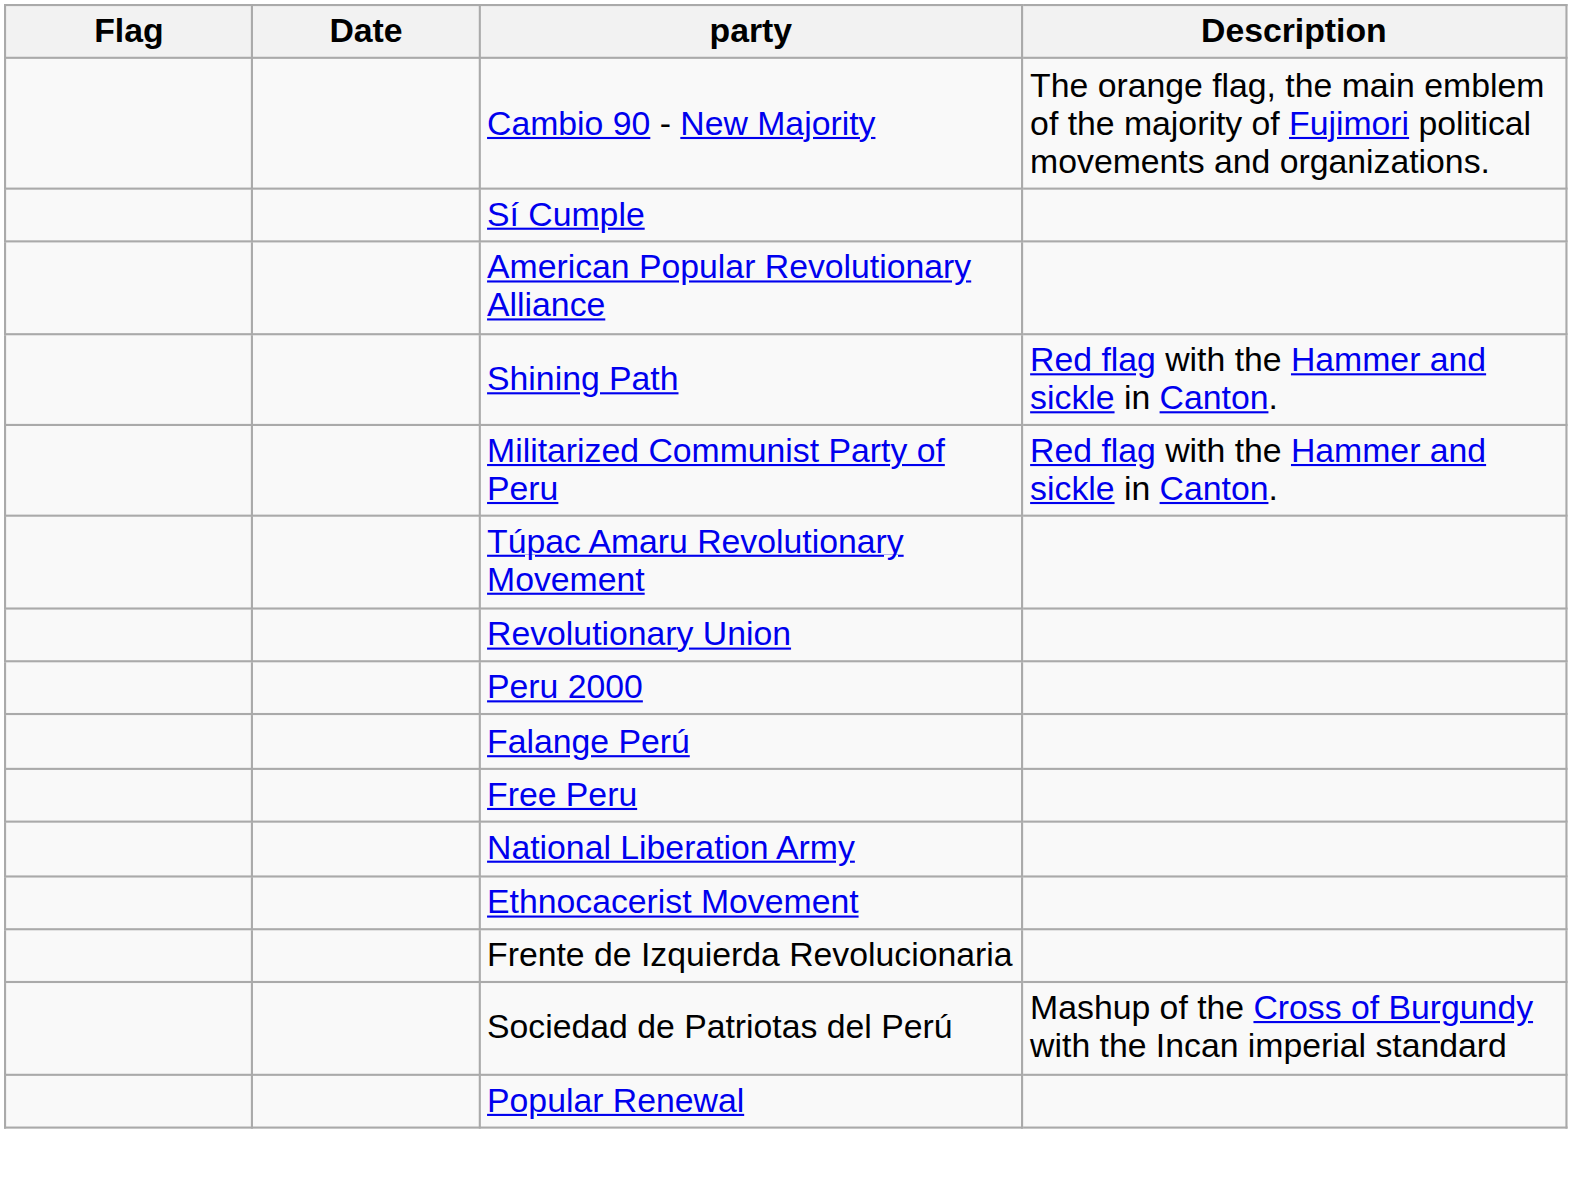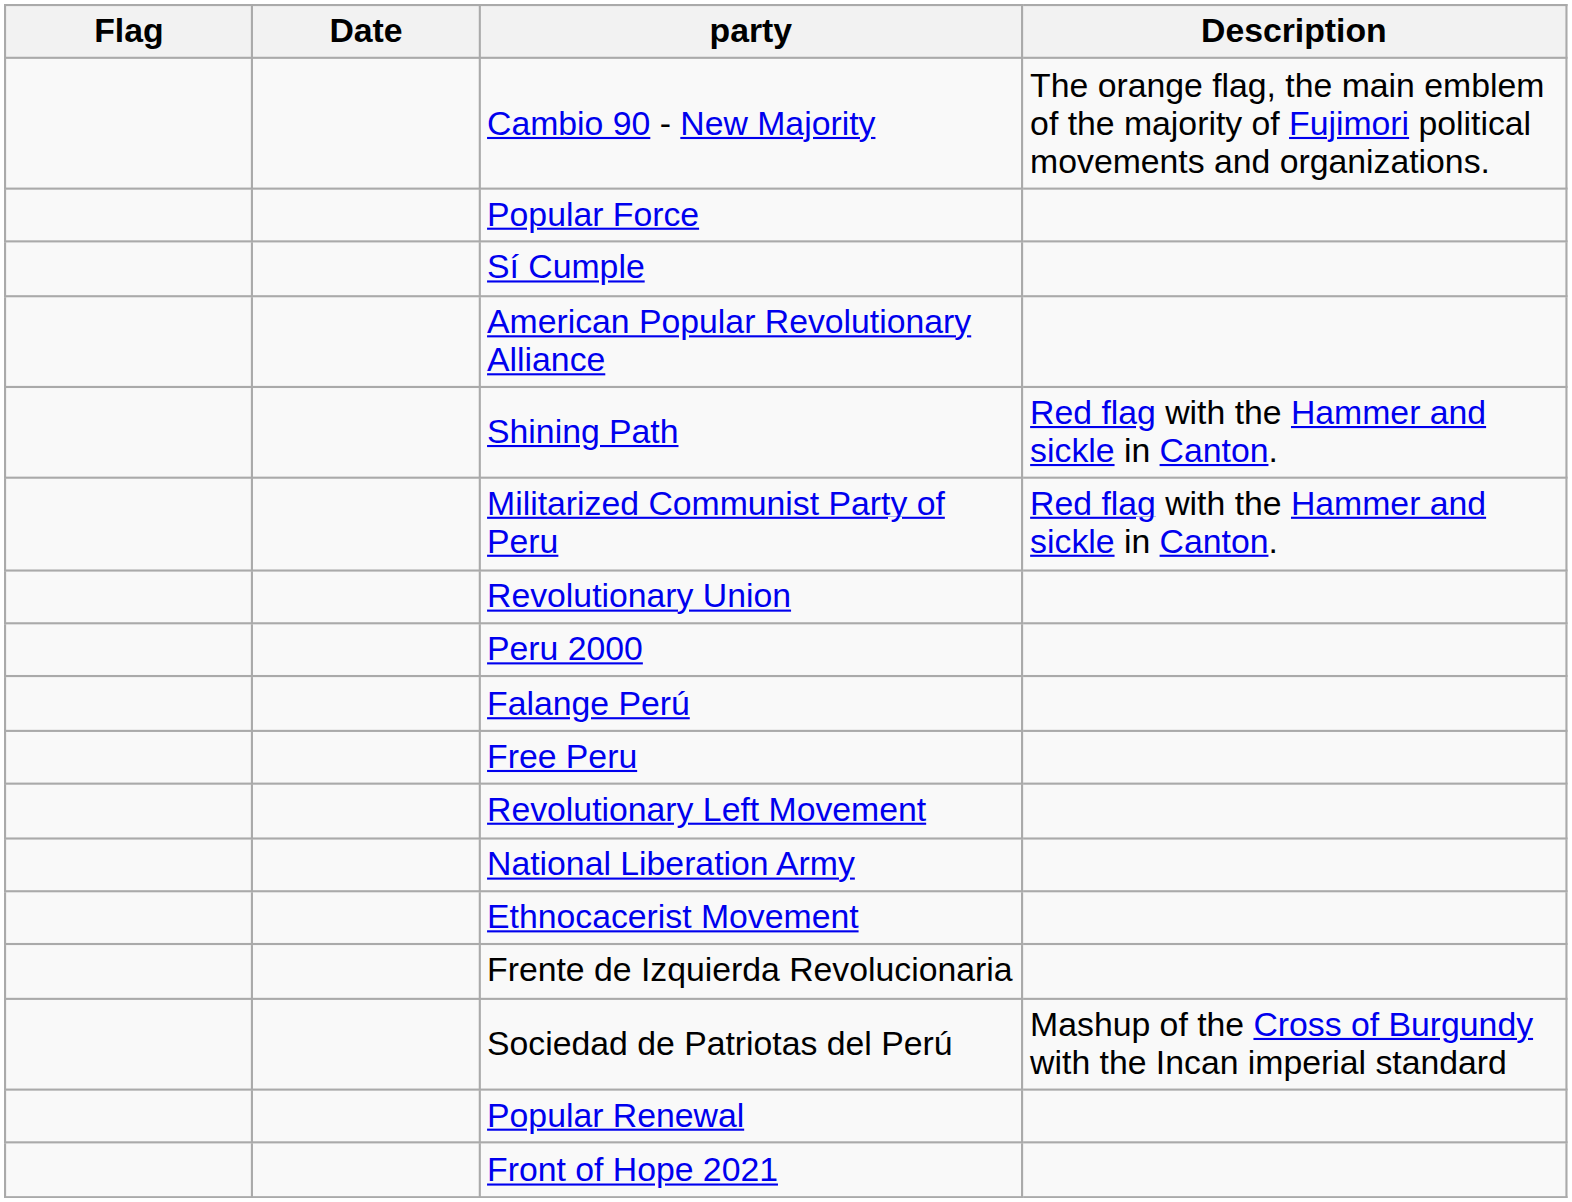+ row: Popular Force
- row: Túpac Amaru Revolutionary Movement
+ row: Revolutionary Left Movement
+ row: Front of Hope 2021
